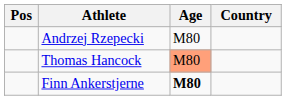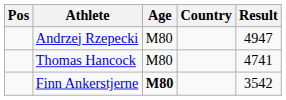+ column: Result | 4947 | 4741 | 3542
Thomas Hancock | Age: lightsalmon background -> no background
